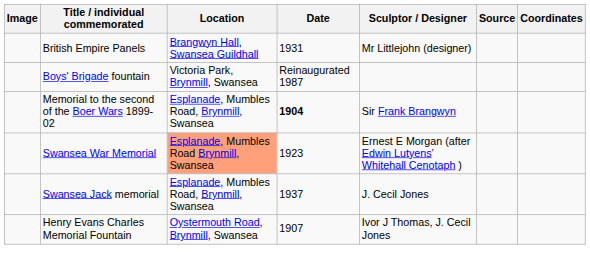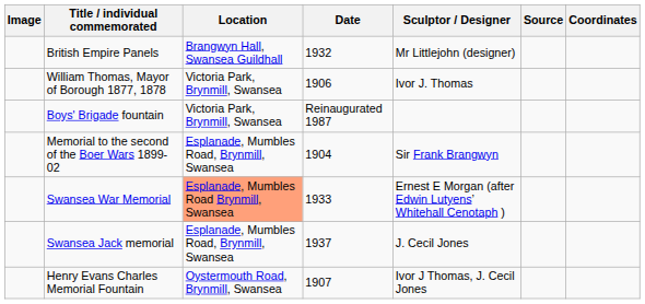British Empire Panels | Date: 1931 -> 1932
+ row: William Thomas, Mayor of Borough 1877, 1878 | Victoria Park, Brynmill, Swansea | 1906 | Ivor J. Thomas
Memorial to the second of the Boer Wars 1899-02 | Date: bold -> normal
Swansea War Memorial | Date: 1923 -> 1933
